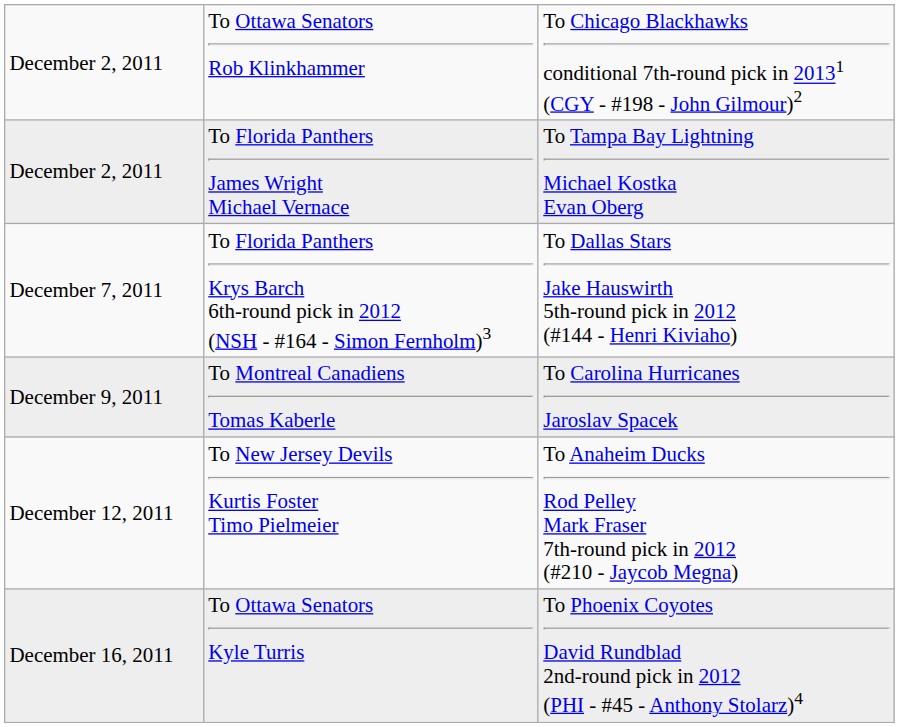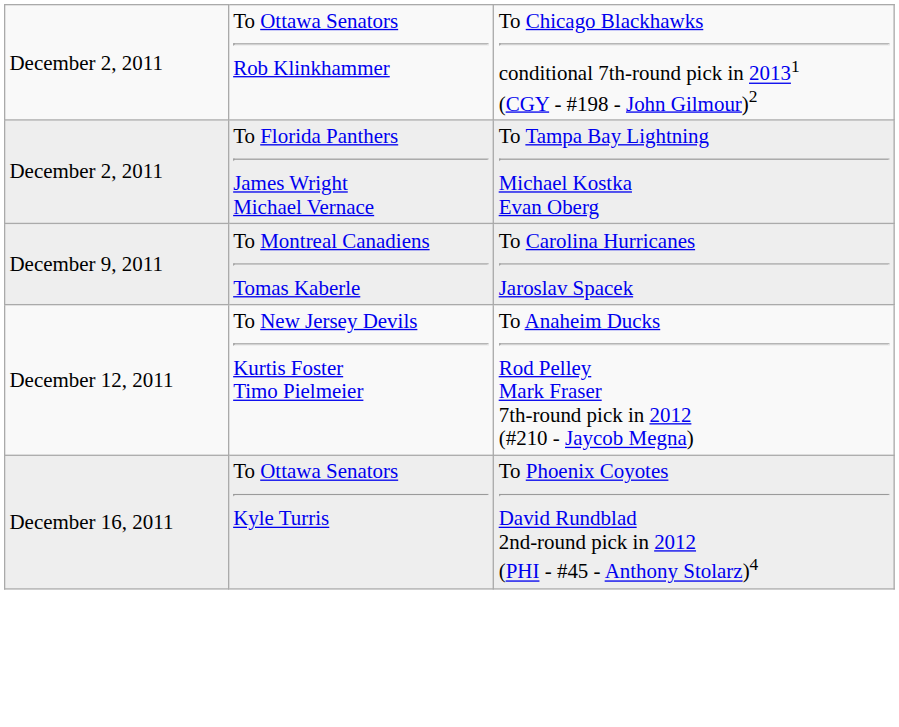- row: December 7, 2011 | To Florida Panthers Krys Barch 6th-round pick in 2012 (NSH - #164 - Simon Fernholm)3 | To Dallas Stars Jake Hauswirth 5th-round pick in 2012 (#144 - Henri Kiviaho)
